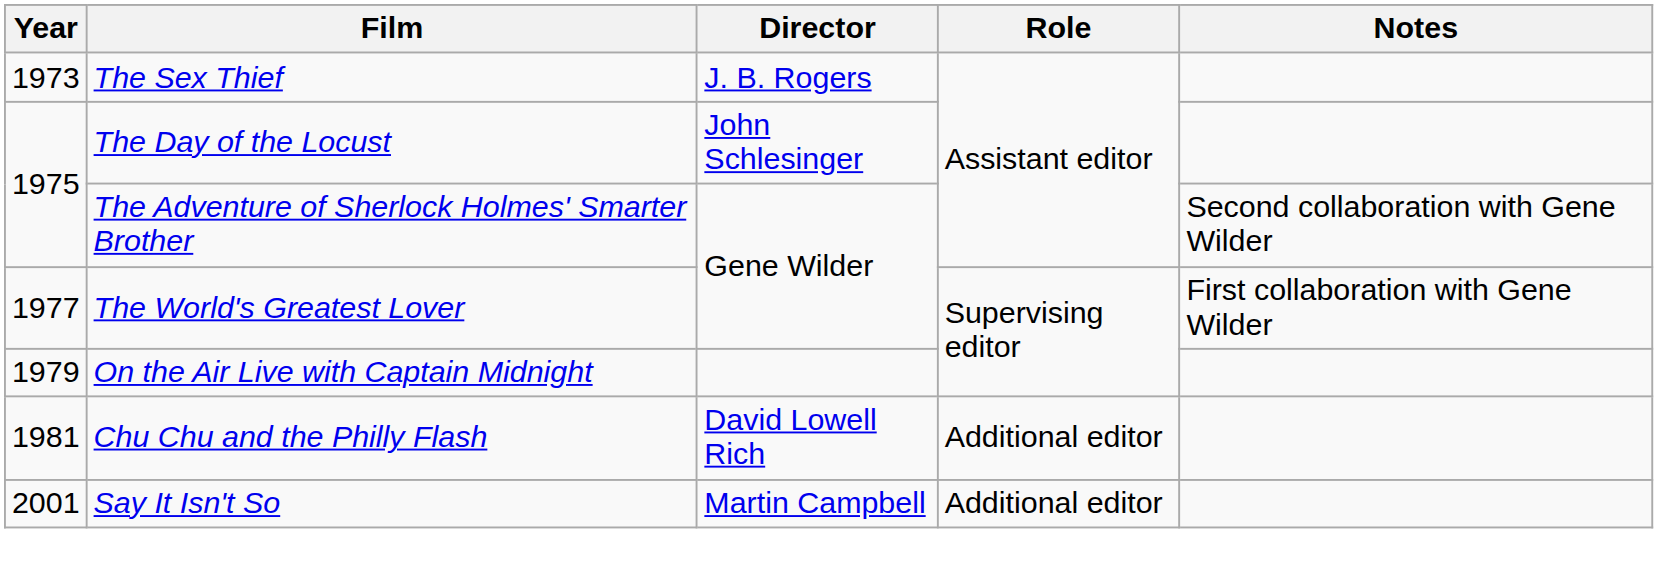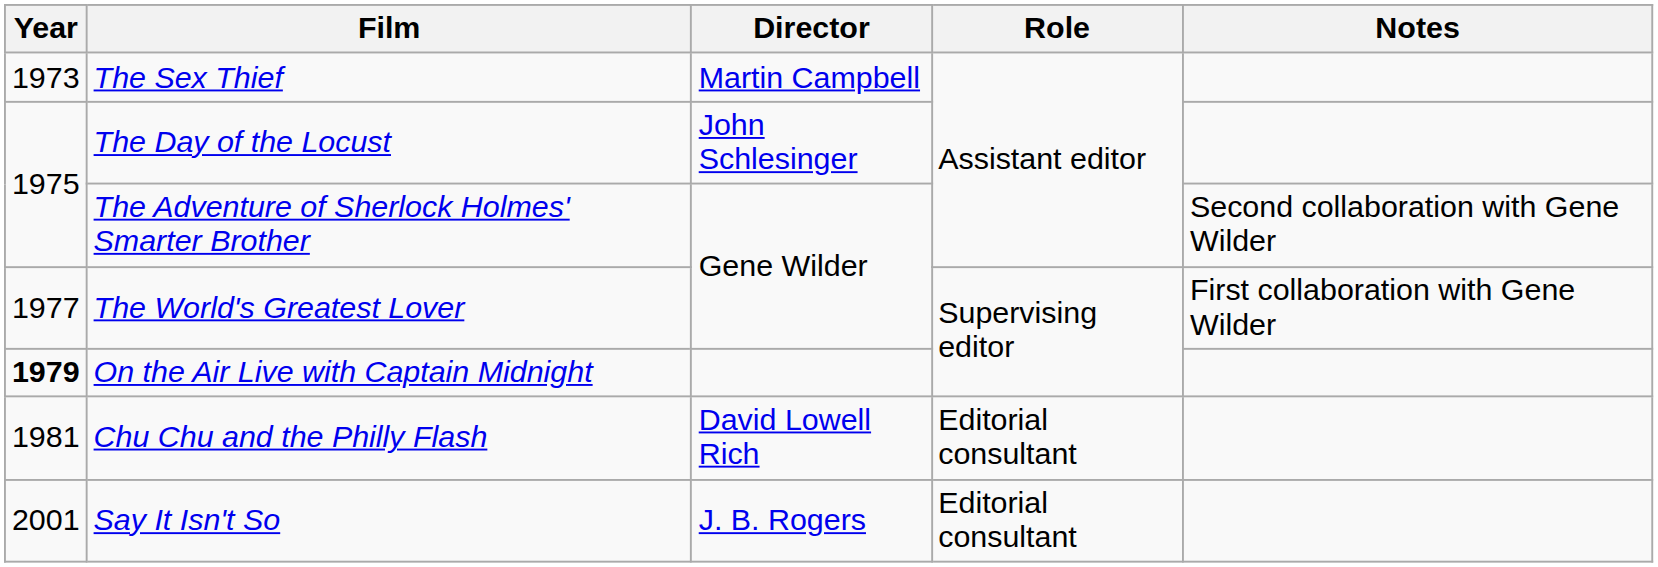The Sex Thief | Director: J. B. Rogers -> Martin Campbell
On the Air Live with Captain Midnight | Year: normal -> bold
Chu Chu and the Philly Flash | Role: Additional editor -> Editorial consultant
Say It Isn't So | Director: Martin Campbell -> J. B. Rogers
Say It Isn't So | Role: Additional editor -> Editorial consultant
